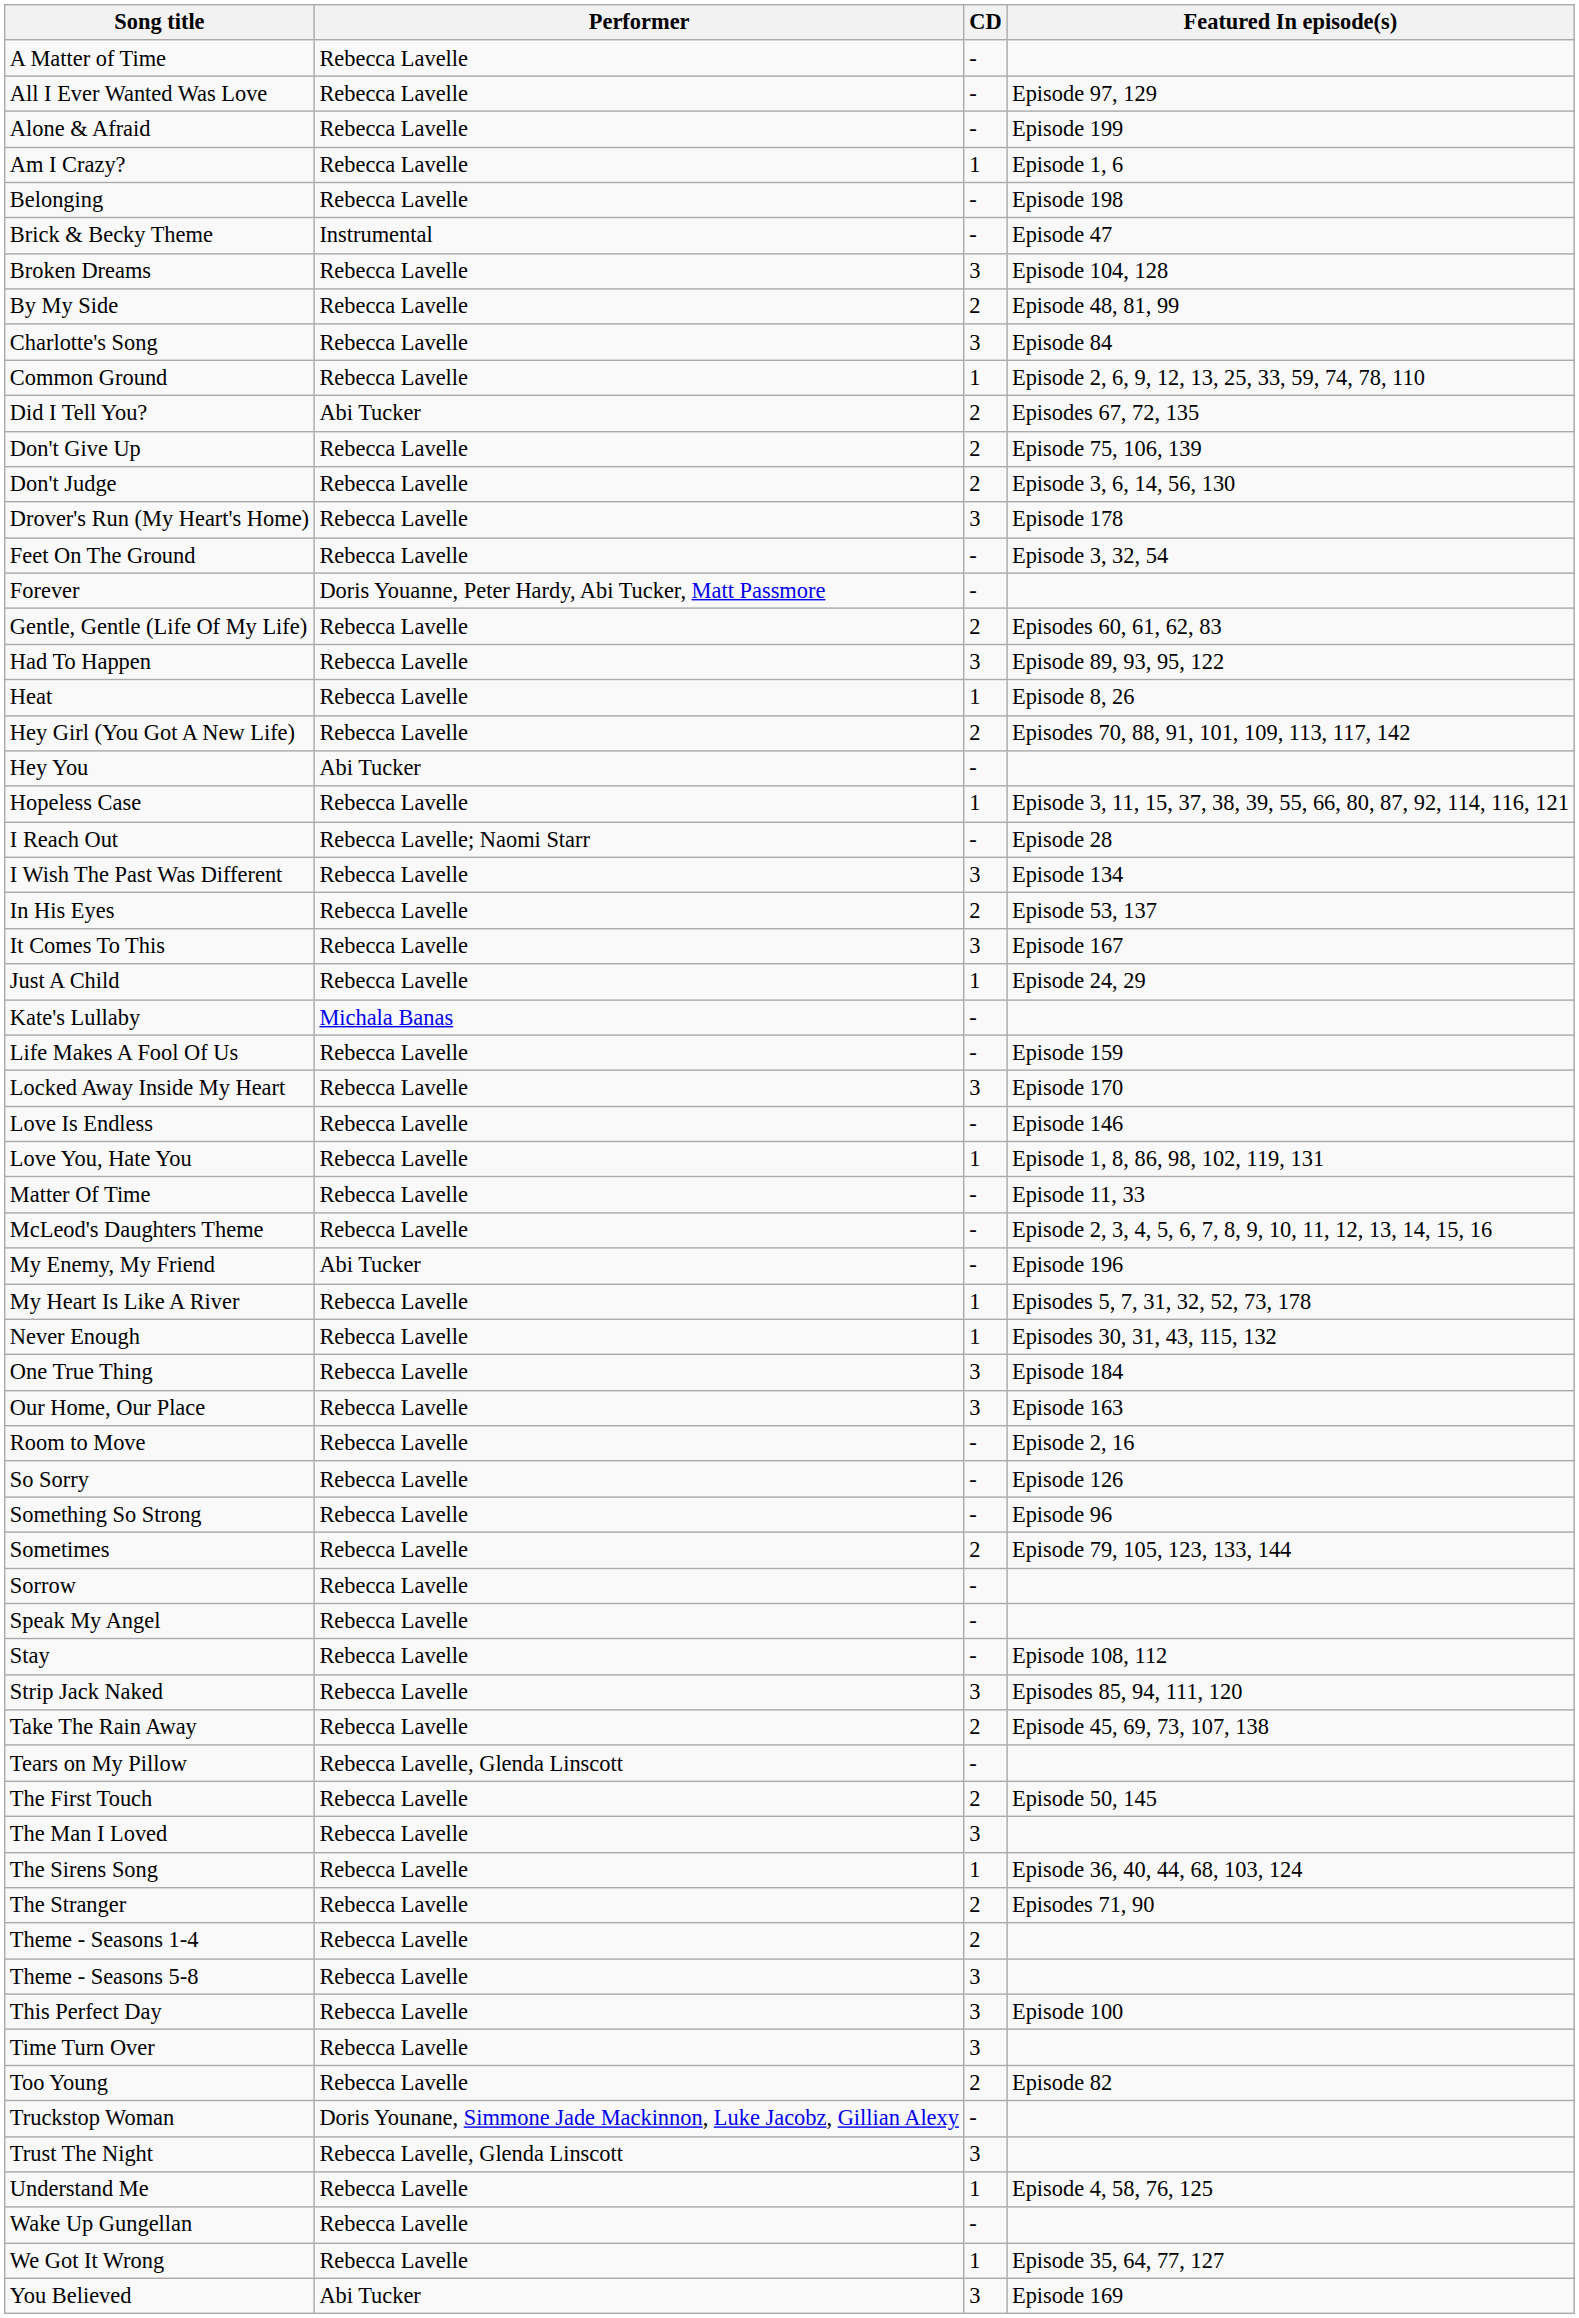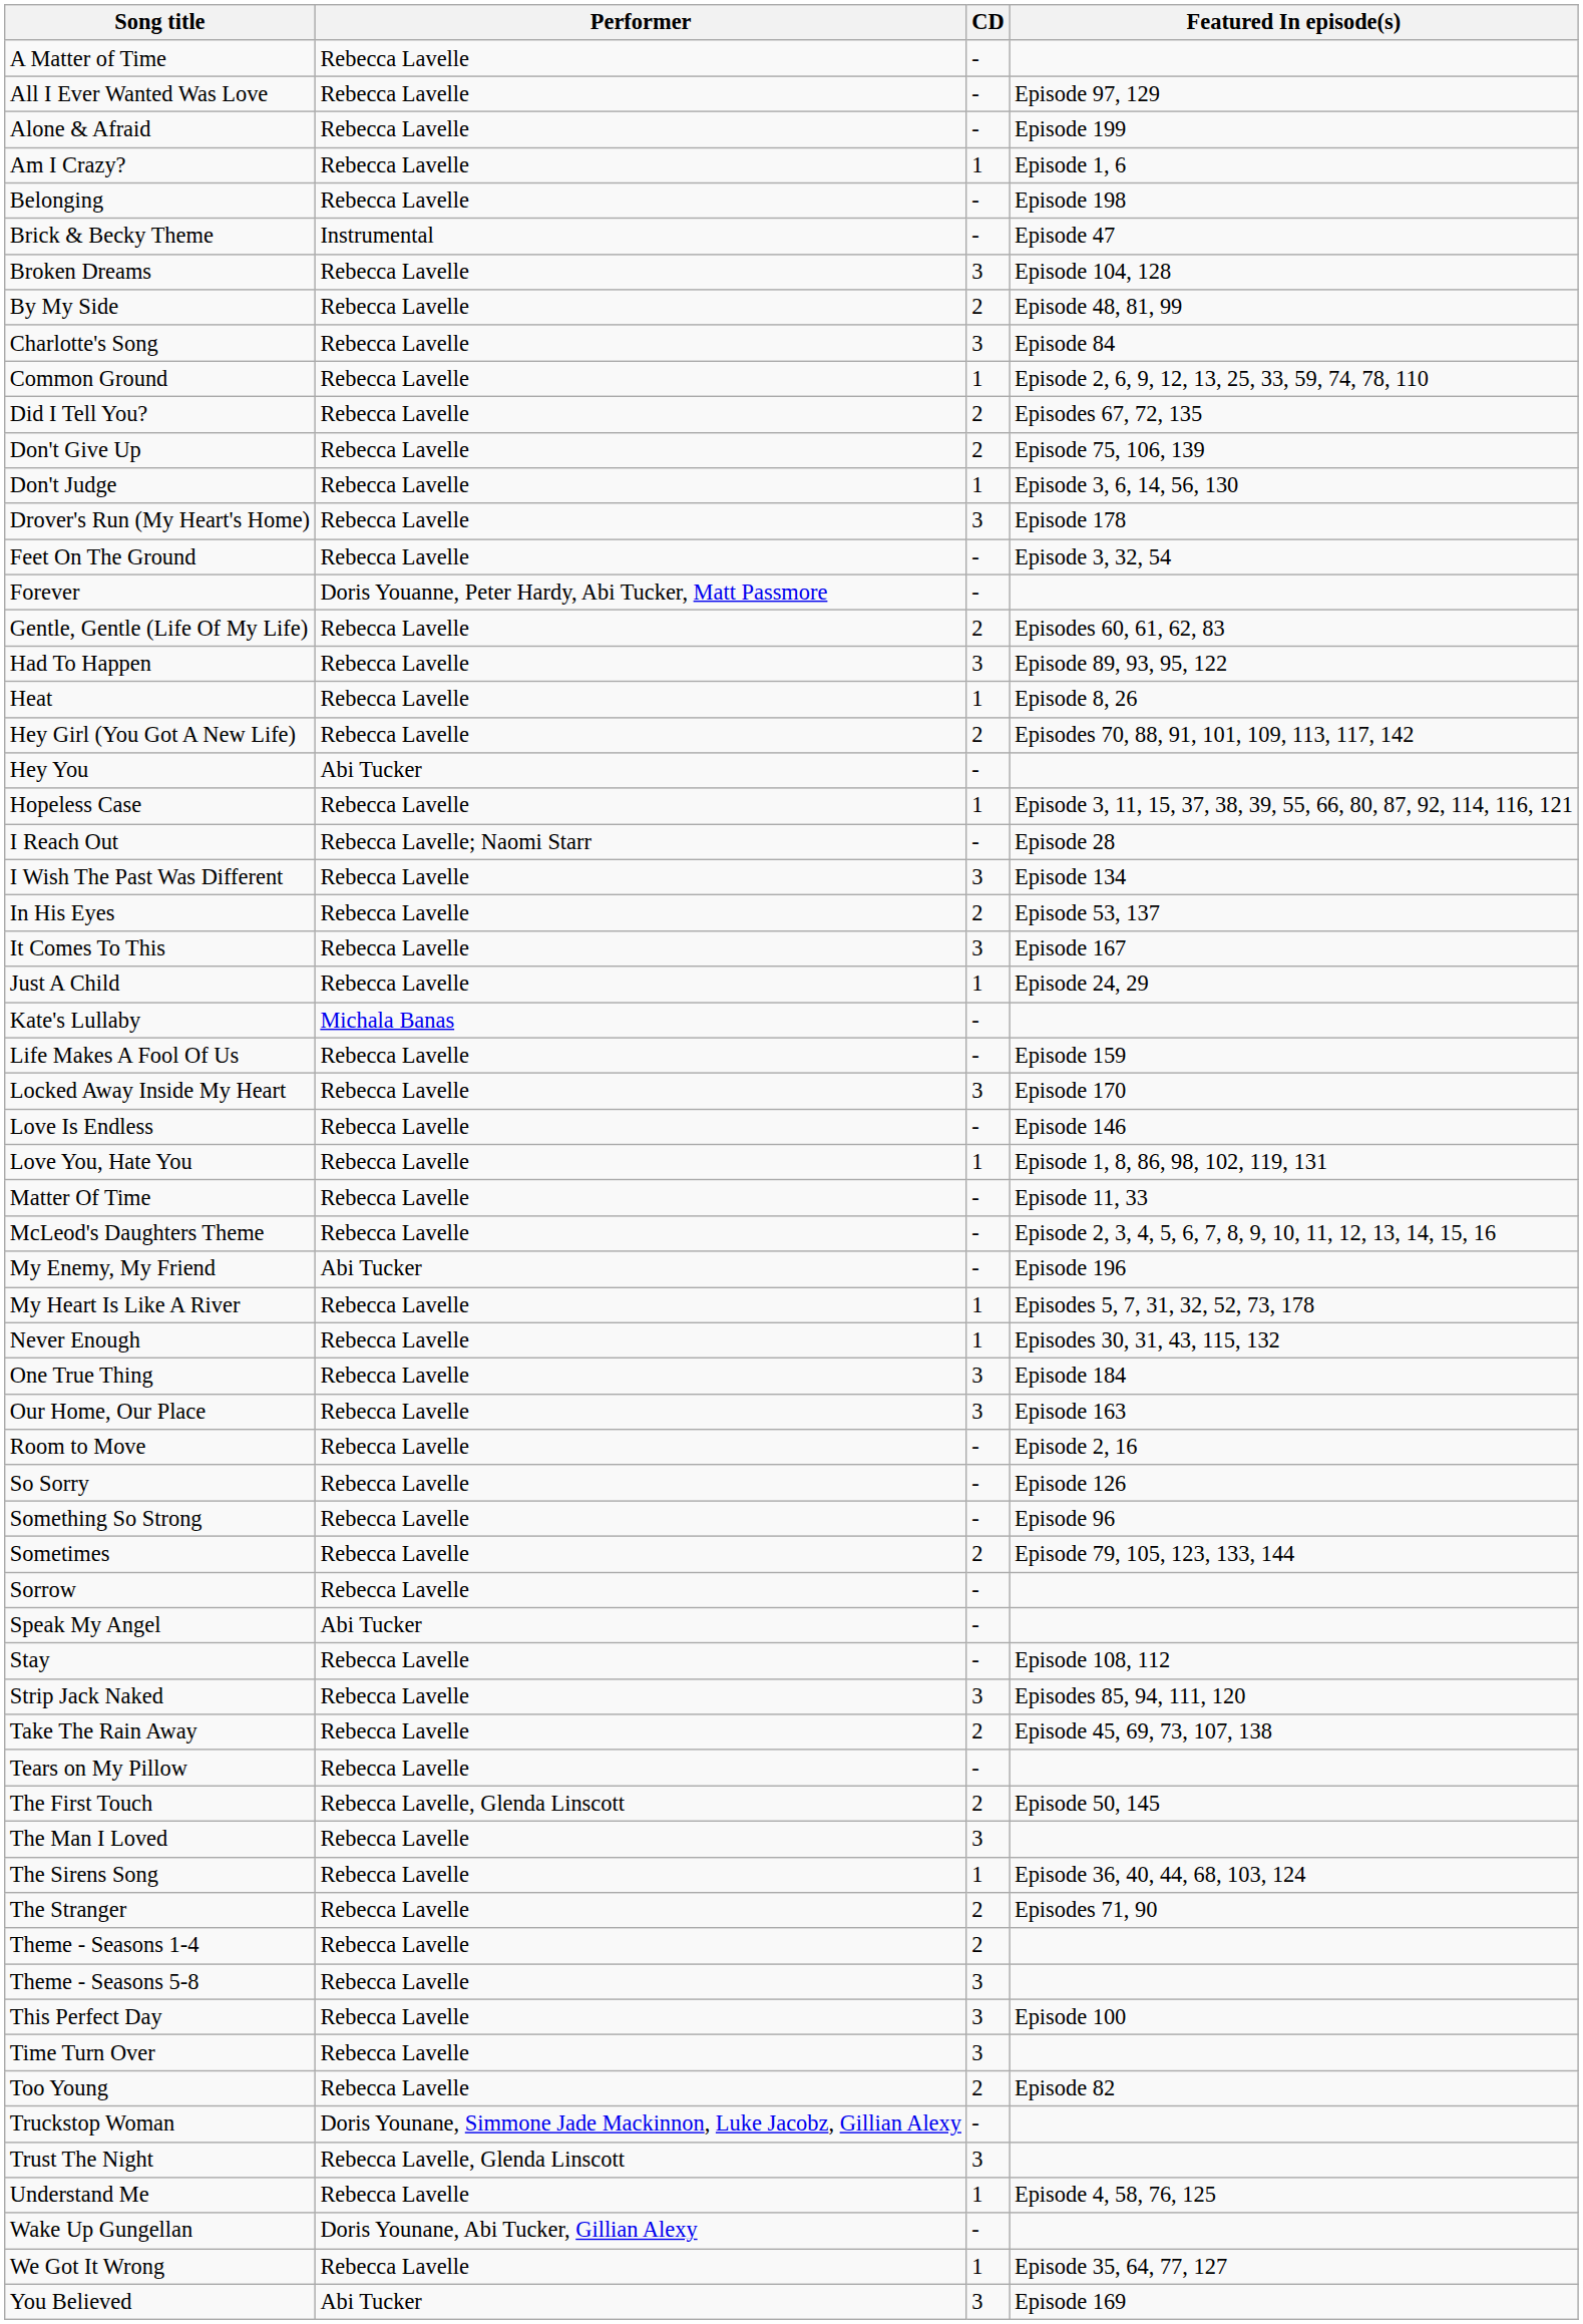Did I Tell You? | Performer: Abi Tucker -> Rebecca Lavelle
Don't Judge | CD: 2 -> 1
Speak My Angel | Performer: Rebecca Lavelle -> Abi Tucker
Tears on My Pillow | Performer: Rebecca Lavelle, Glenda Linscott -> Rebecca Lavelle
The First Touch | Performer: Rebecca Lavelle -> Rebecca Lavelle, Glenda Linscott
Wake Up Gungellan | Performer: Rebecca Lavelle -> Doris Younane, Abi Tucker, Gillian Alexy
